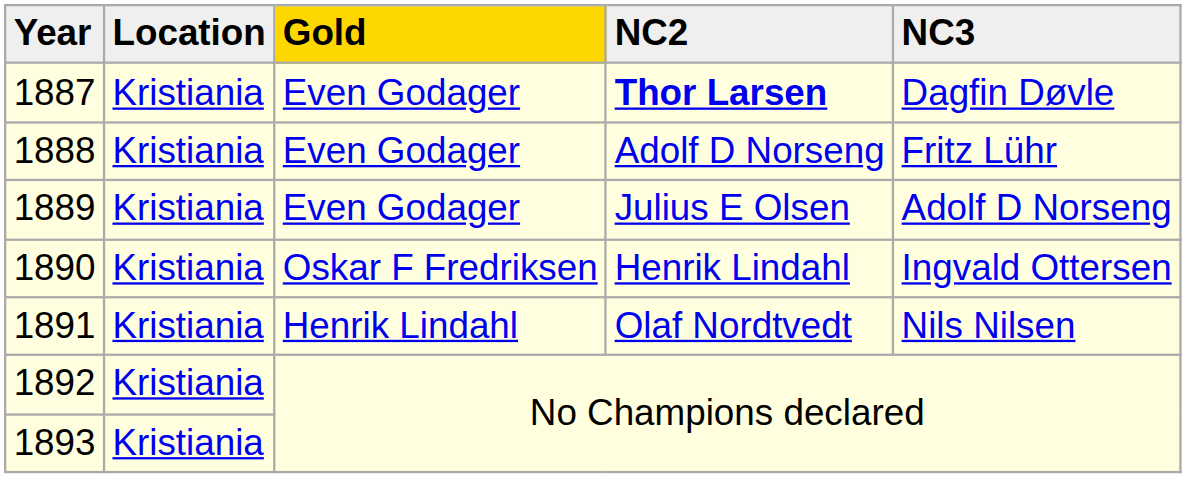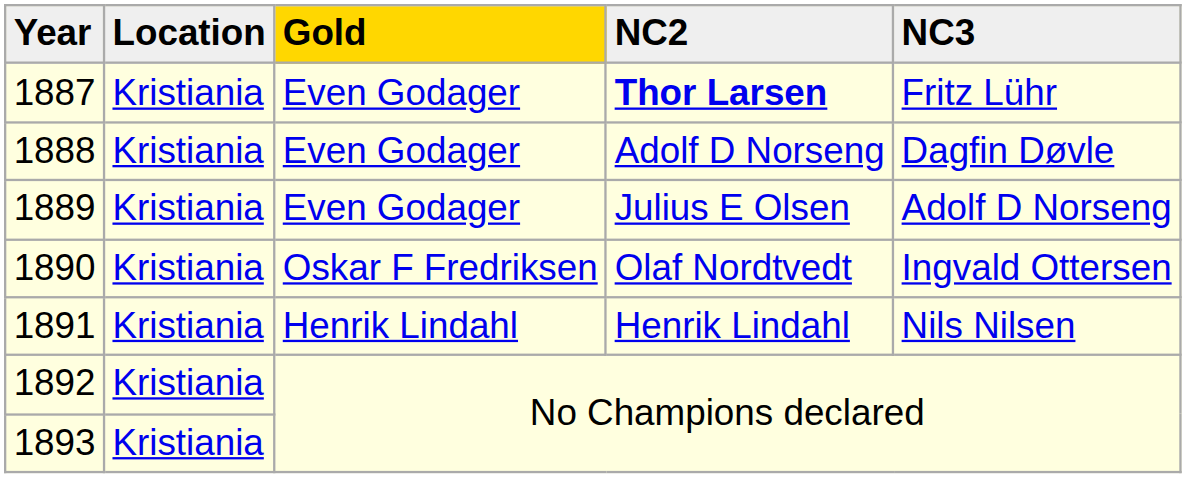1887 | NC3: Dagfin Døvle -> Fritz Lühr
1888 | NC3: Fritz Lühr -> Dagfin Døvle
1890 | NC2: Henrik Lindahl -> Olaf Nordtvedt
1891 | NC2: Olaf Nordtvedt -> Henrik Lindahl
